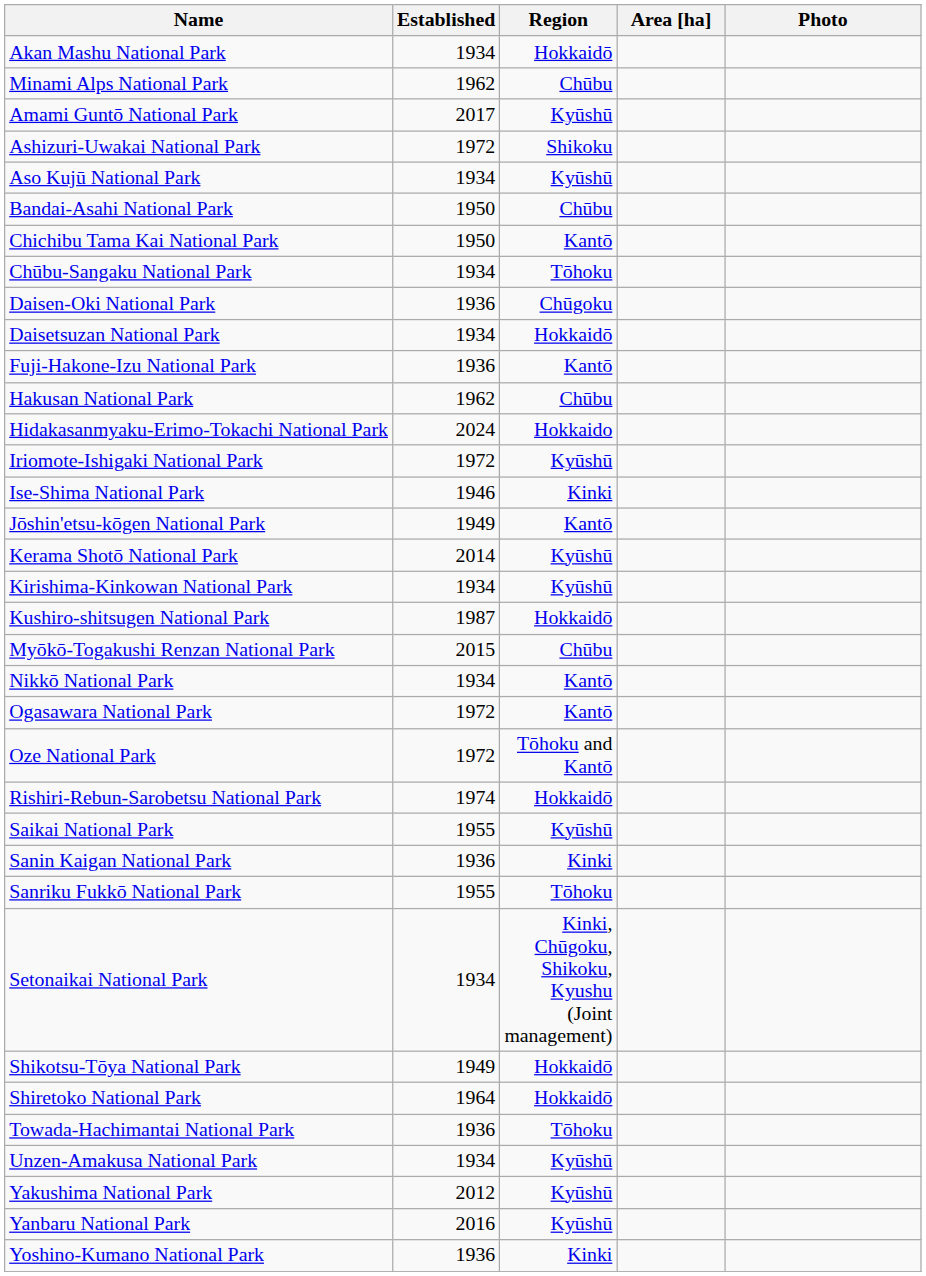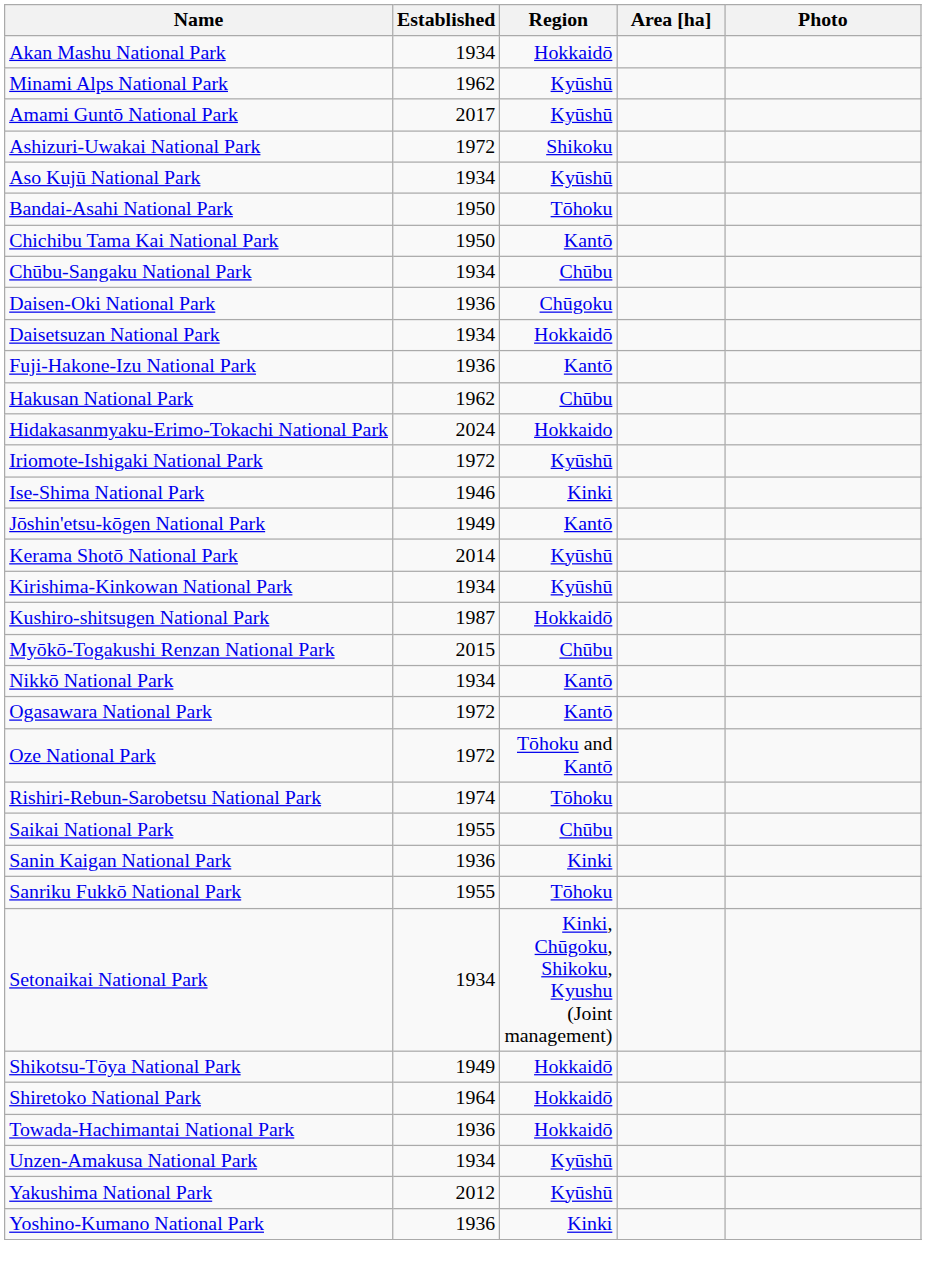Minami Alps National Park | Region: Chūbu -> Kyūshū
Bandai-Asahi National Park | Region: Chūbu -> Tōhoku
Chūbu-Sangaku National Park | Region: Tōhoku -> Chūbu
Rishiri-Rebun-Sarobetsu National Park | Region: Hokkaidō -> Tōhoku
Saikai National Park | Region: Kyūshū -> Chūbu
Towada-Hachimantai National Park | Region: Tōhoku -> Hokkaidō
- row: Yanbaru National Park | 2016 | Kyūshū
